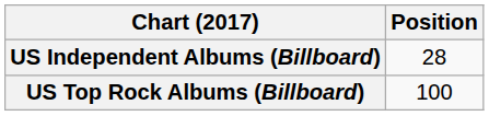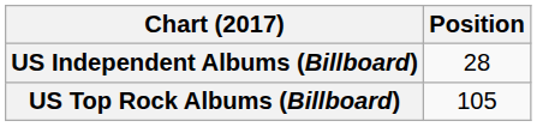US Top Rock Albums (Billboard) | Position: 100 -> 105
